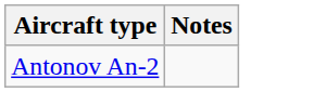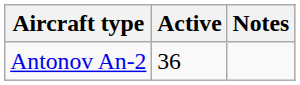+ column: Active | 36
